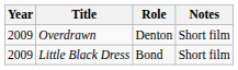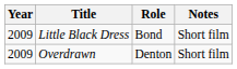rows swapped: Overdrawn <-> Little Black Dress
